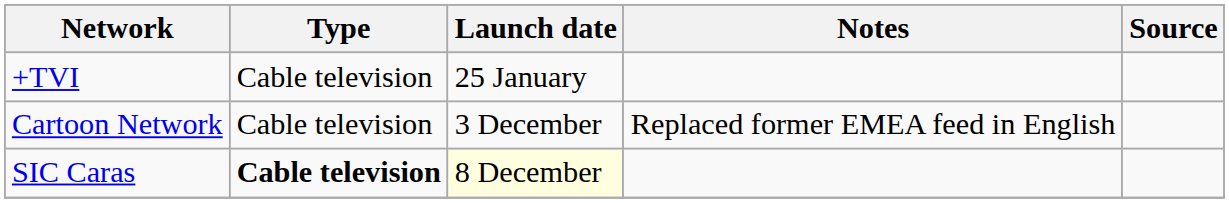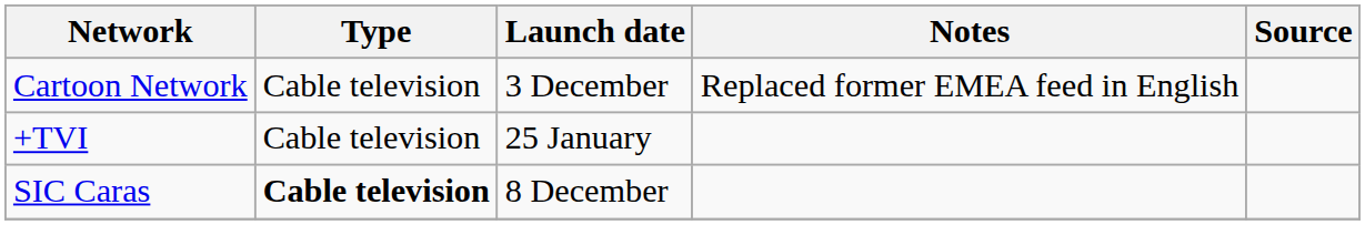rows swapped: +TVI <-> Cartoon Network
SIC Caras | Launch date: lightyellow background -> no background
